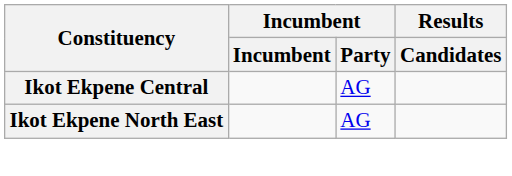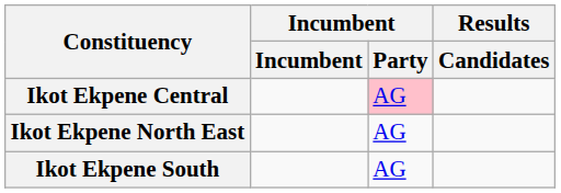Ikot Ekpene Central | Incumbent / Party: no background -> pink background
+ row: Ikot Ekpene South | AG
